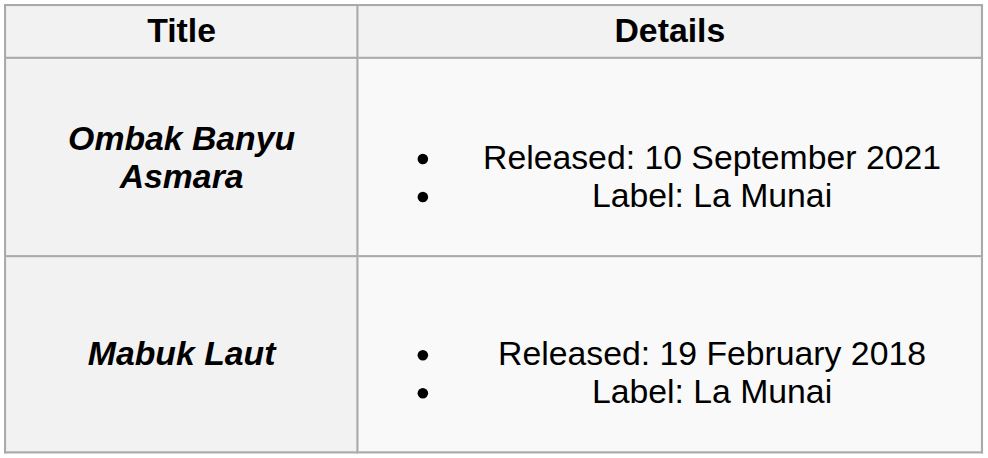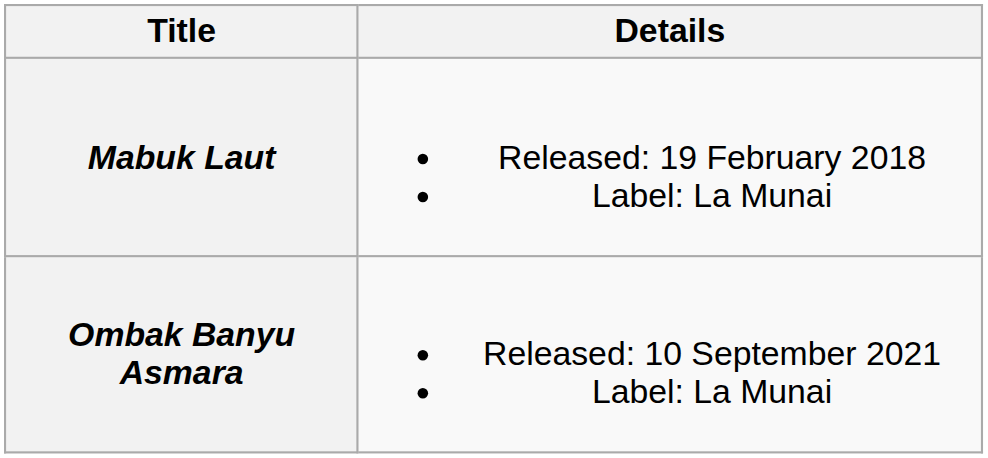rows swapped: Mabuk Laut <-> Ombak Banyu Asmara
